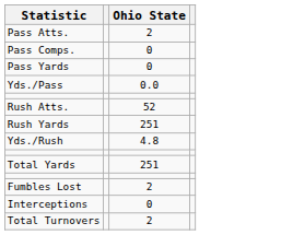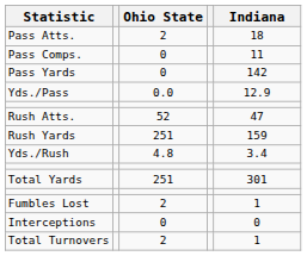+ column: Indiana | 18 | 11 | 142 | 12.9 | 47 | 159 | 3.4 | 301 | 1 | 0 | 1
